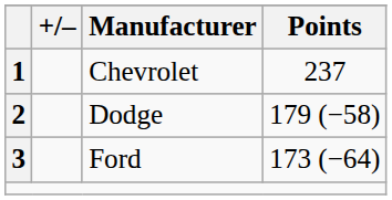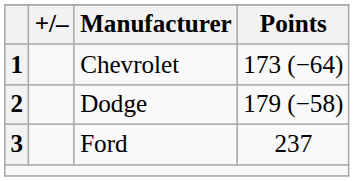Chevrolet | Points: 237 -> 173 (−64)
Ford | Points: 173 (−64) -> 237
